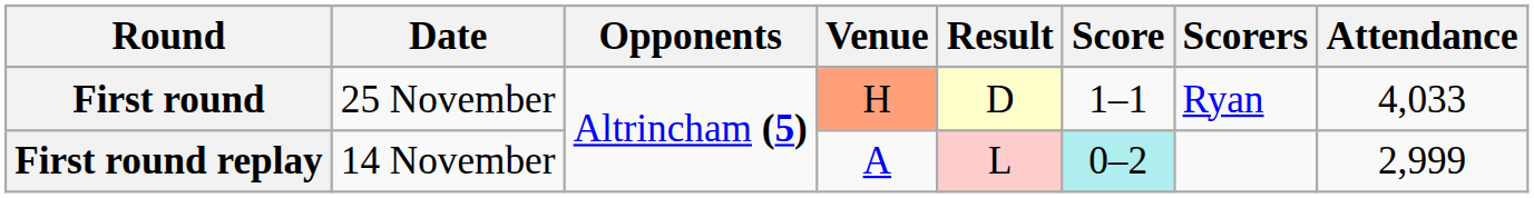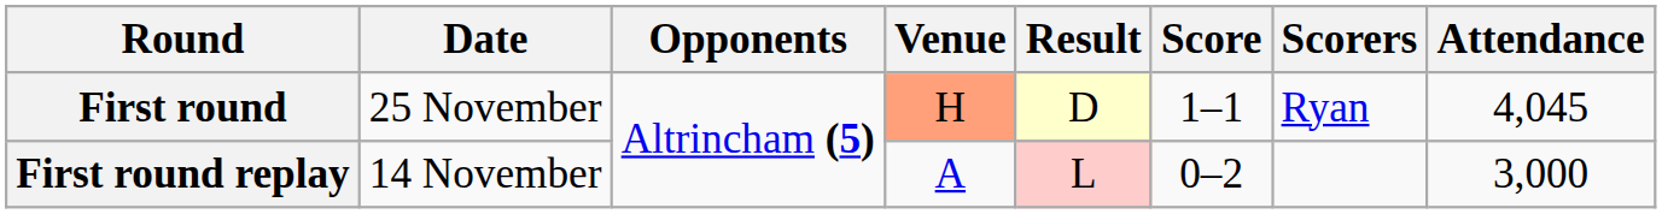First round | Attendance: 4,033 -> 4,045
First round replay | Score: paleturquoise background -> no background
First round replay | Attendance: 2,999 -> 3,000
